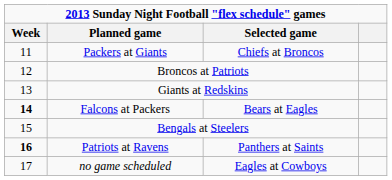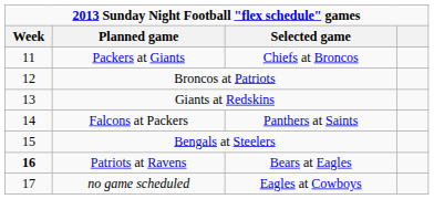Falcons at Packers | Week: bold -> normal
Falcons at Packers | Selected game: Bears at Eagles -> Panthers at Saints
Patriots at Ravens | Selected game: Panthers at Saints -> Bears at Eagles
